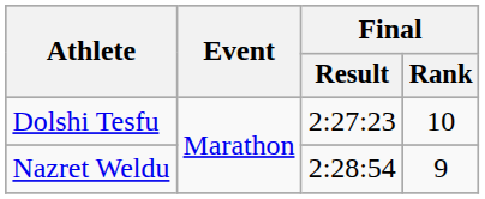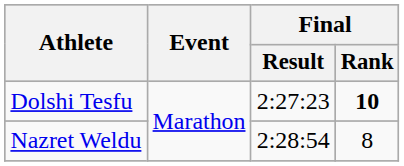Dolshi Tesfu | Final / Rank: normal -> bold
Nazret Weldu | Final / Rank: 9 -> 8
